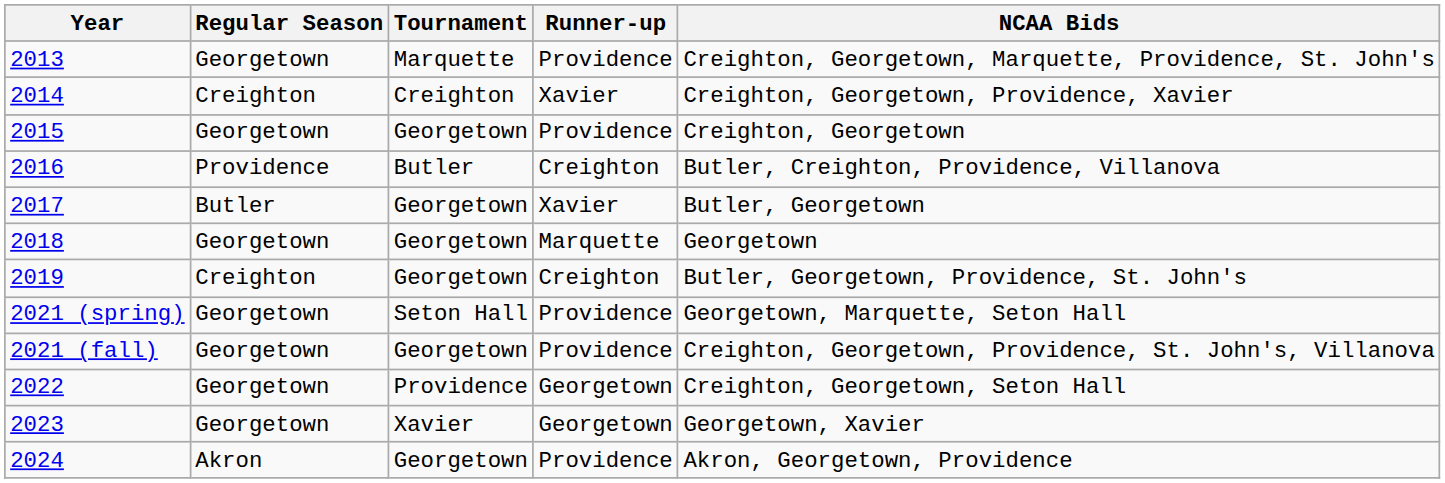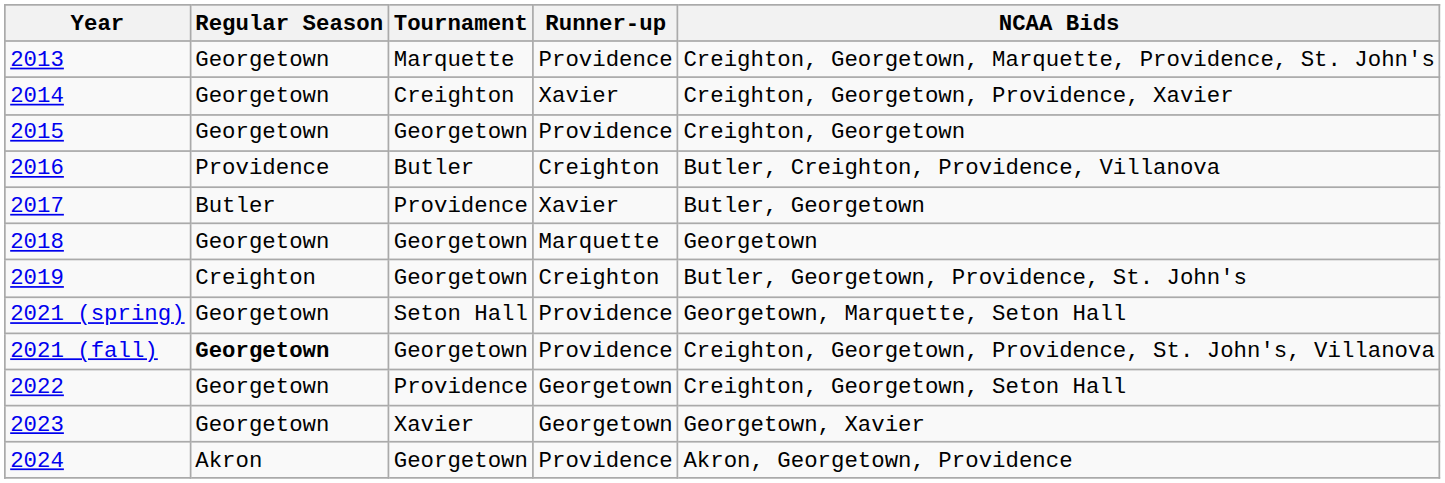2014 | Regular Season: Creighton -> Georgetown
2017 | Tournament: Georgetown -> Providence
2021 (fall) | Regular Season: normal -> bold
